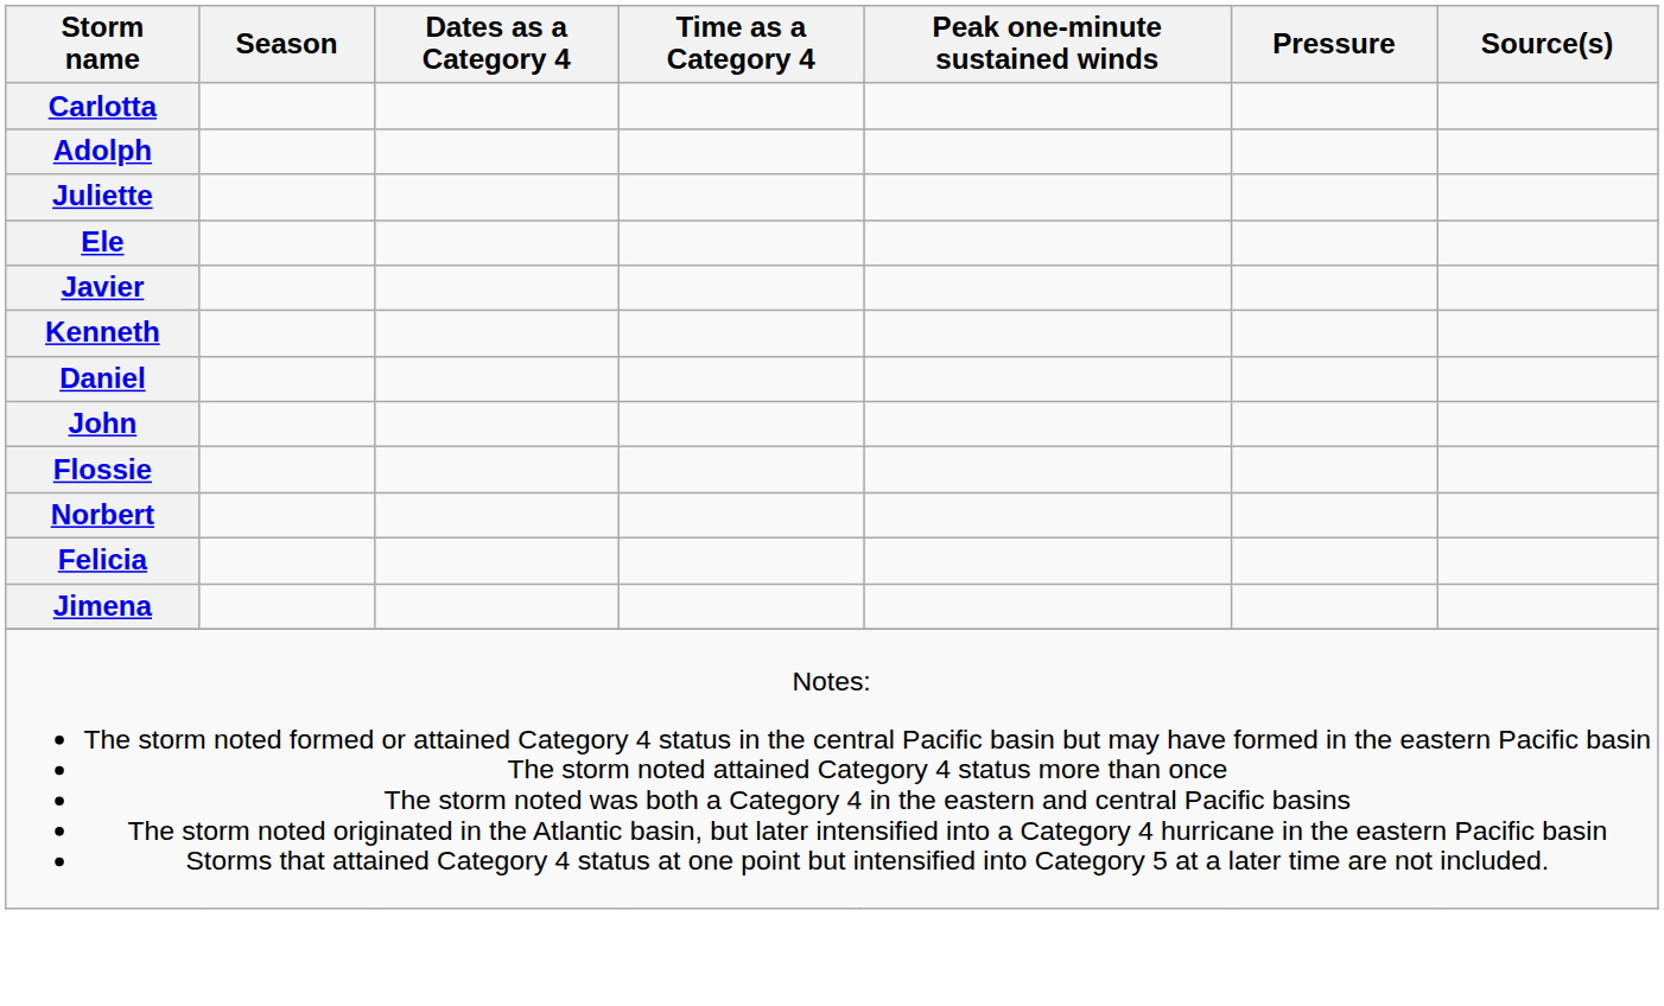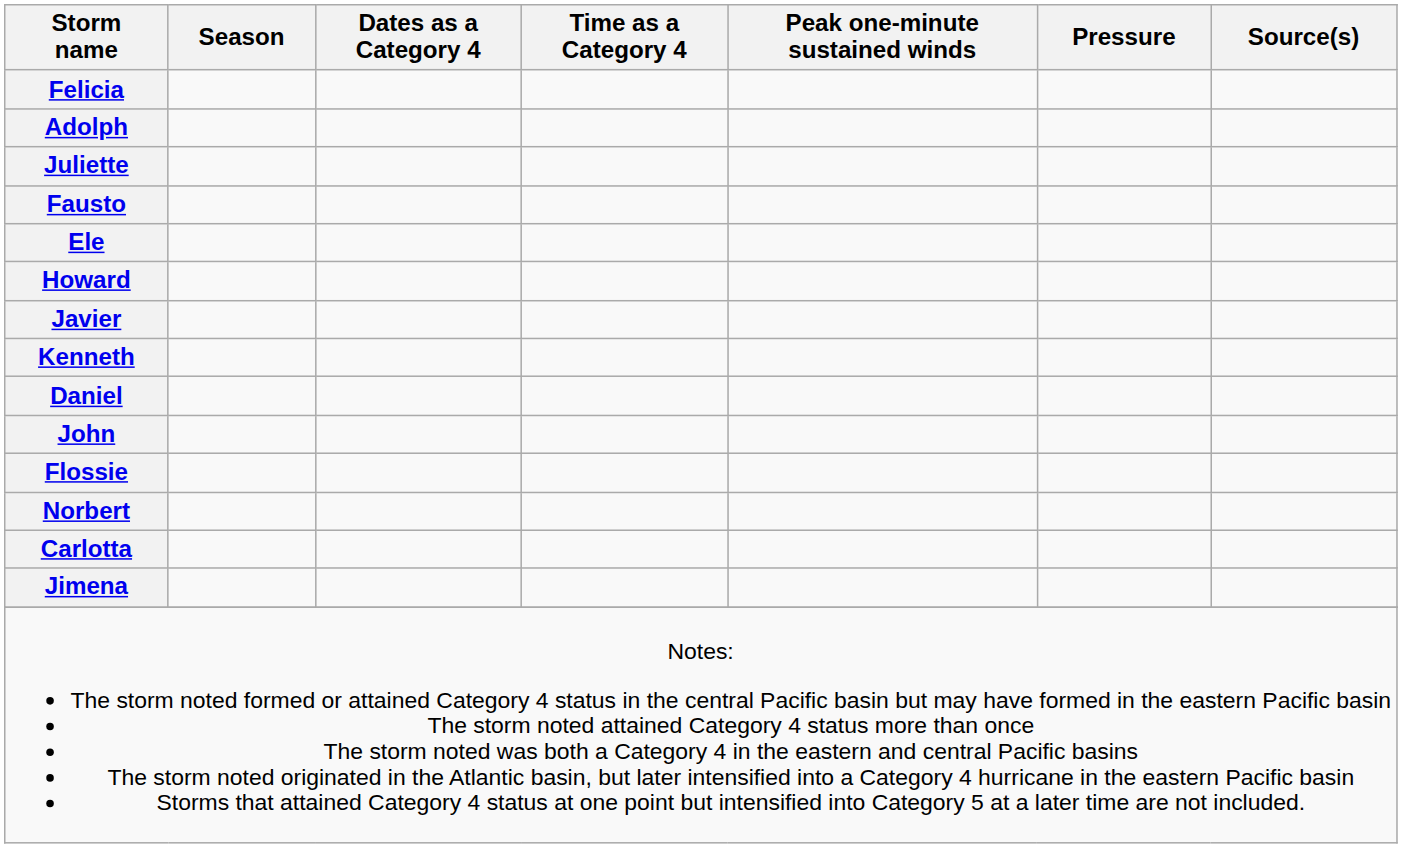rows swapped: Carlotta <-> Felicia
+ row: Fausto
+ row: Howard
